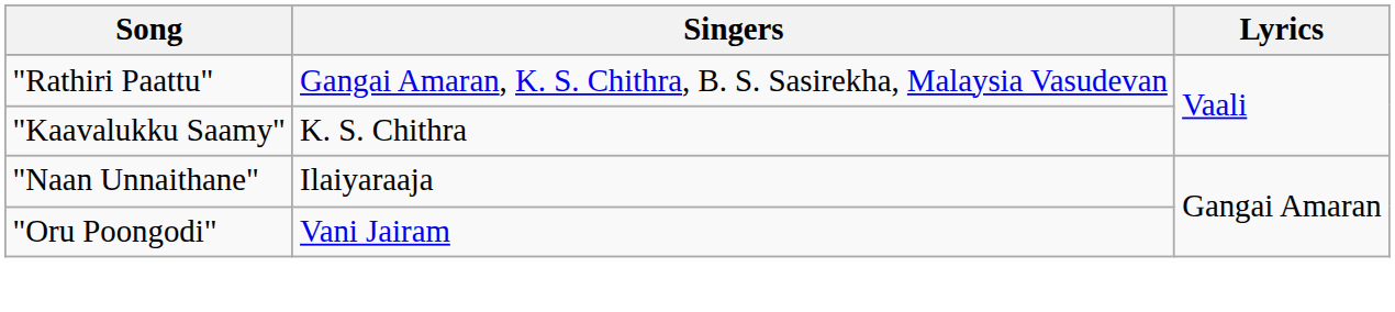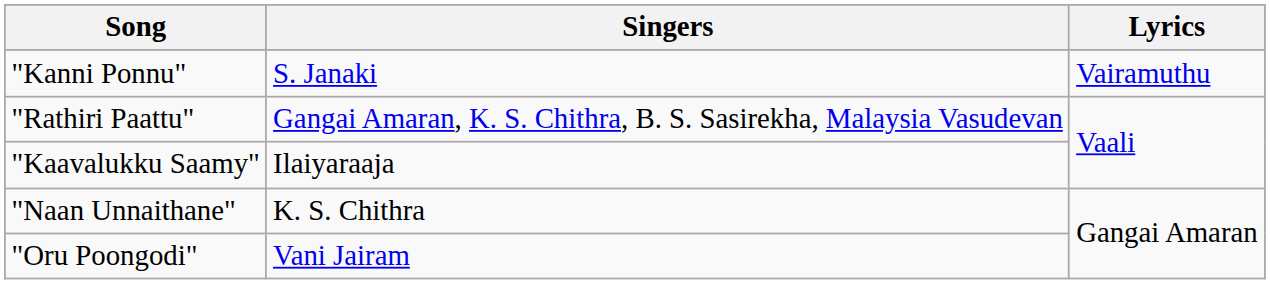+ row: "Kanni Ponnu" | S. Janaki | Vairamuthu
"Kaavalukku Saamy" | Singers: K. S. Chithra -> Ilaiyaraaja
"Naan Unnaithane" | Singers: Ilaiyaraaja -> K. S. Chithra
